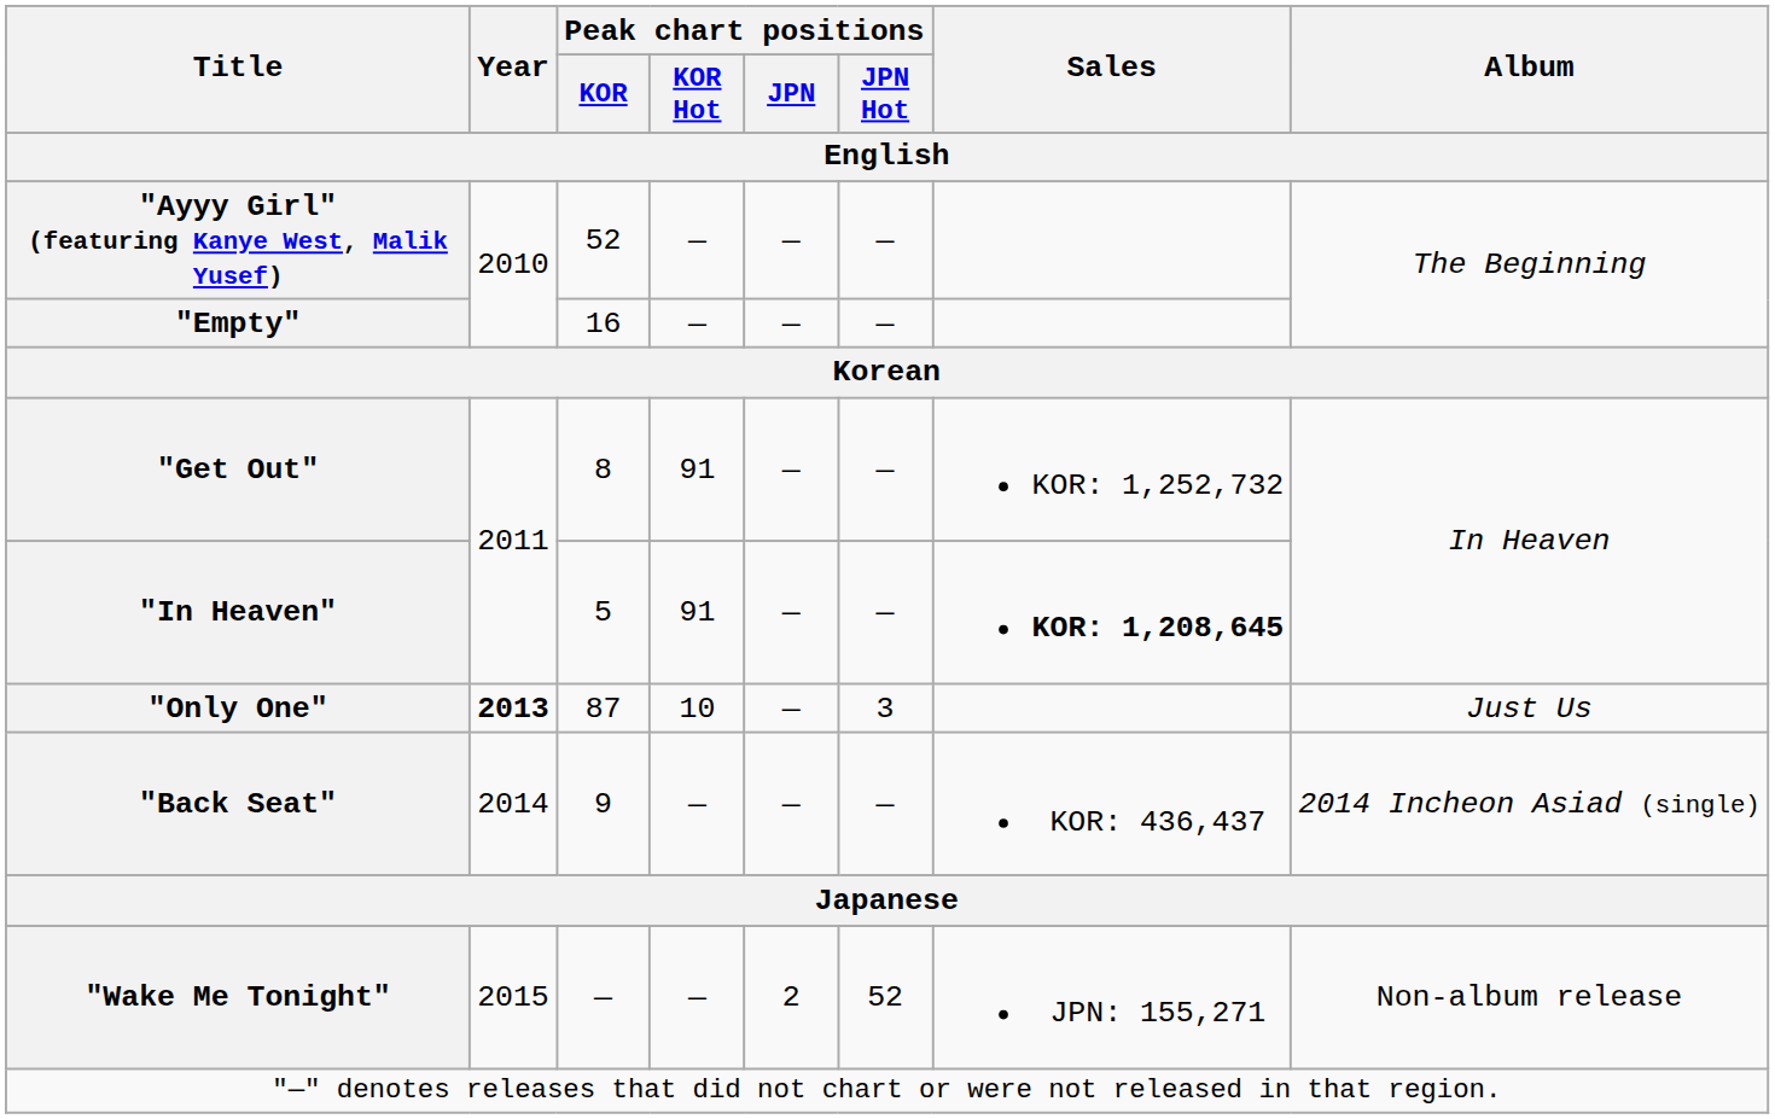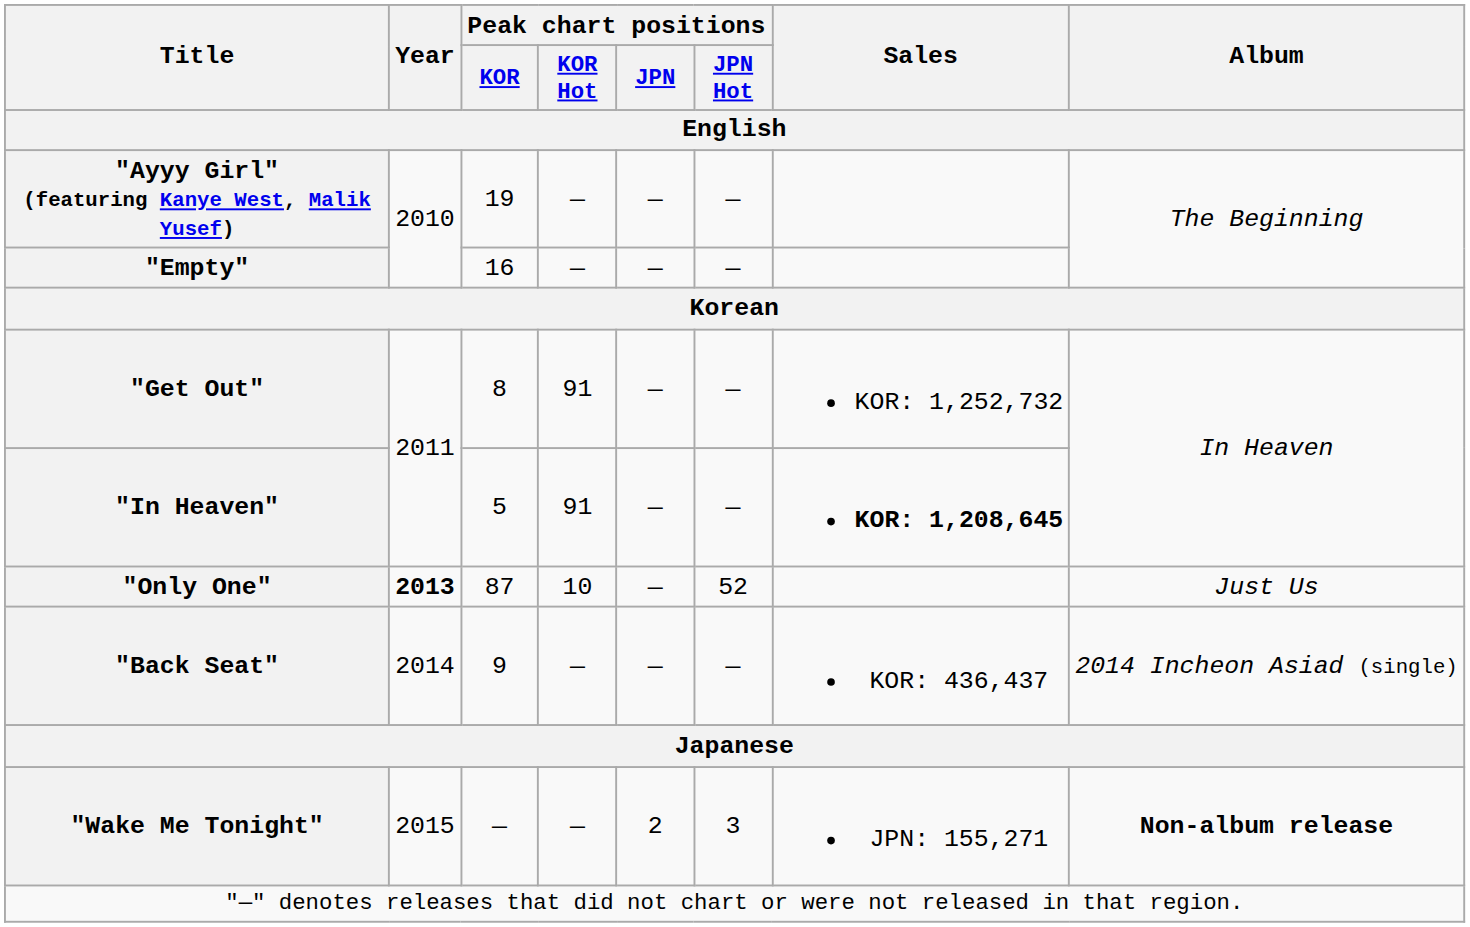"Ayyy Girl" (featuring Kanye West, Malik Yusef) | Peak chart positions / KOR: 52 -> 19
"Only One" | Peak chart positions / JPN Hot: 3 -> 52
"Wake Me Tonight" | Peak chart positions / JPN Hot: 52 -> 3
"Wake Me Tonight" | Album: normal -> bold
